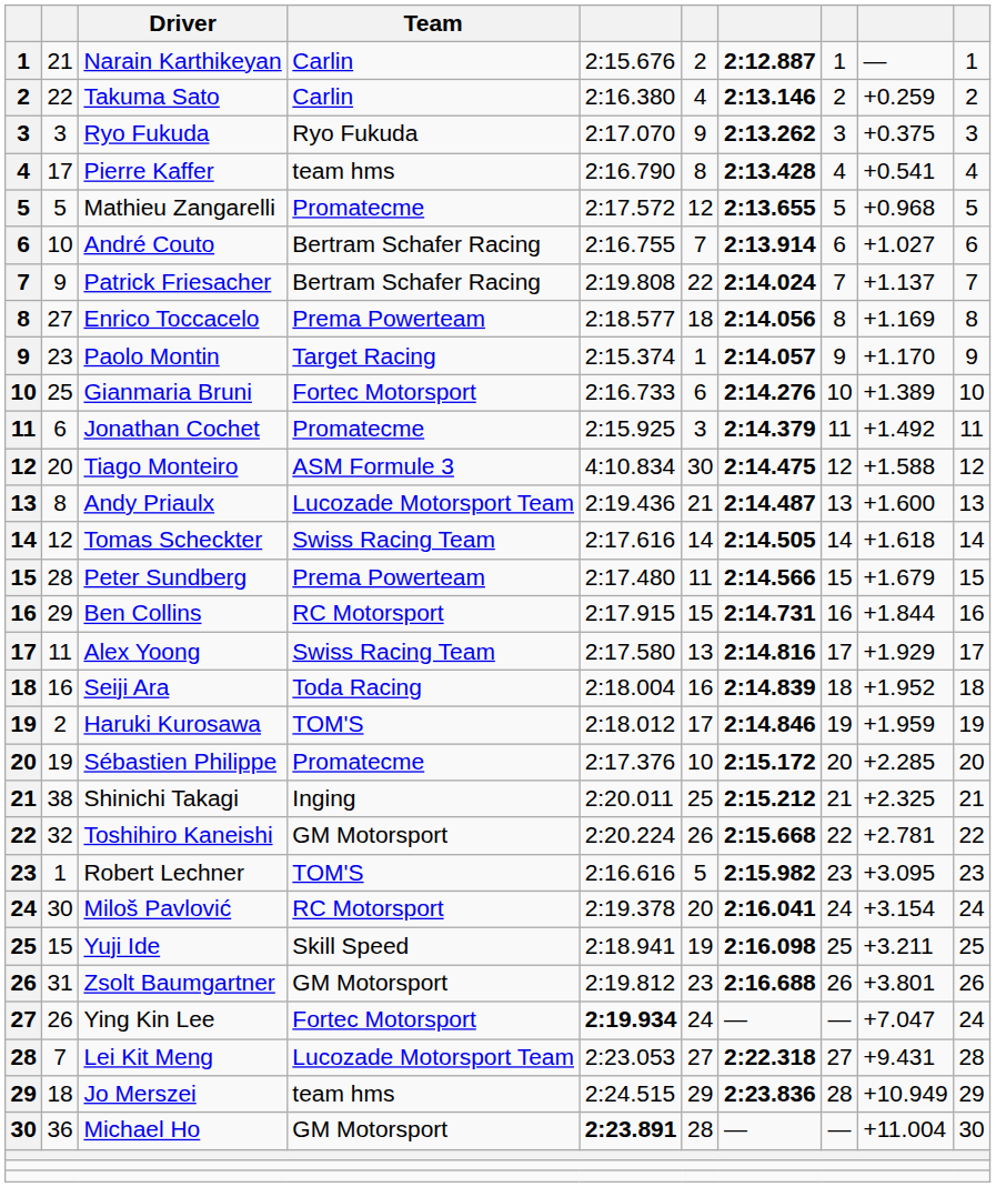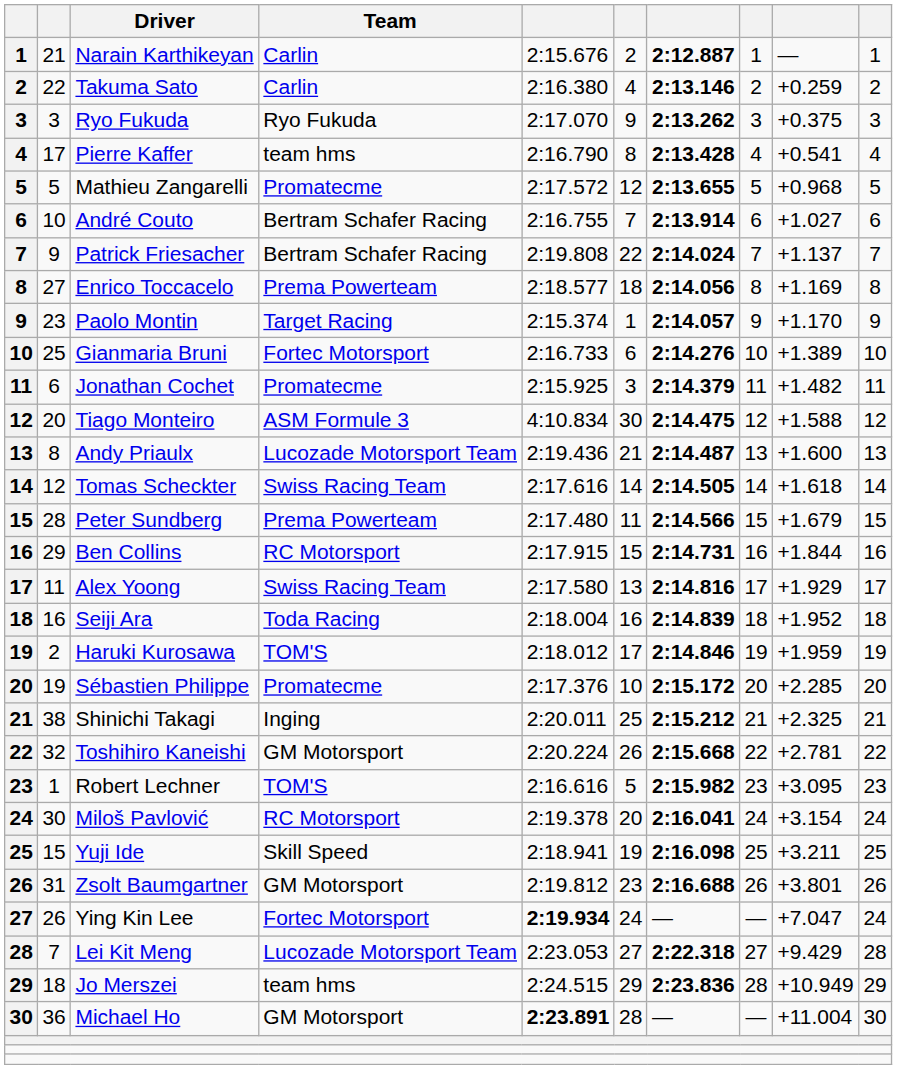Jonathan Cochet | column 9: +1.492 -> +1.482
Lei Kit Meng | column 9: +9.431 -> +9.429
